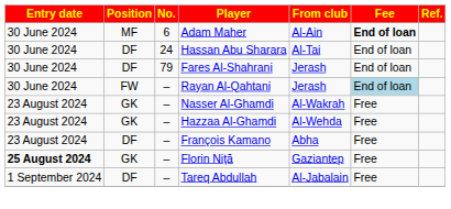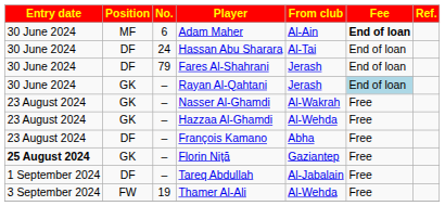Rayan Al-Qahtani | Position: FW -> GK
+ row: 3 September 2024 | FW | 19 | Thamer Al-Ali | Al-Wehda | Free
